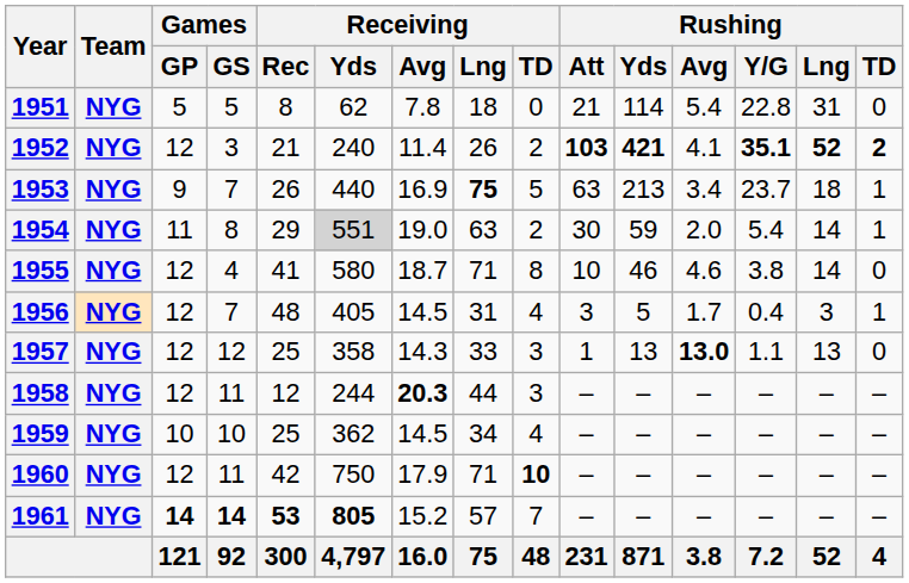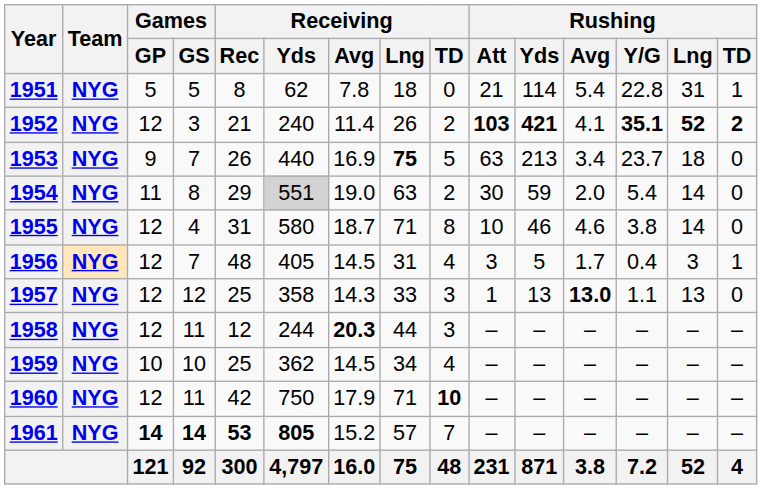1951 | Rushing / TD: 0 -> 1
1953 | Rushing / TD: 1 -> 0
1954 | Rushing / TD: 1 -> 0
1955 | Receiving / Rec: 41 -> 31
